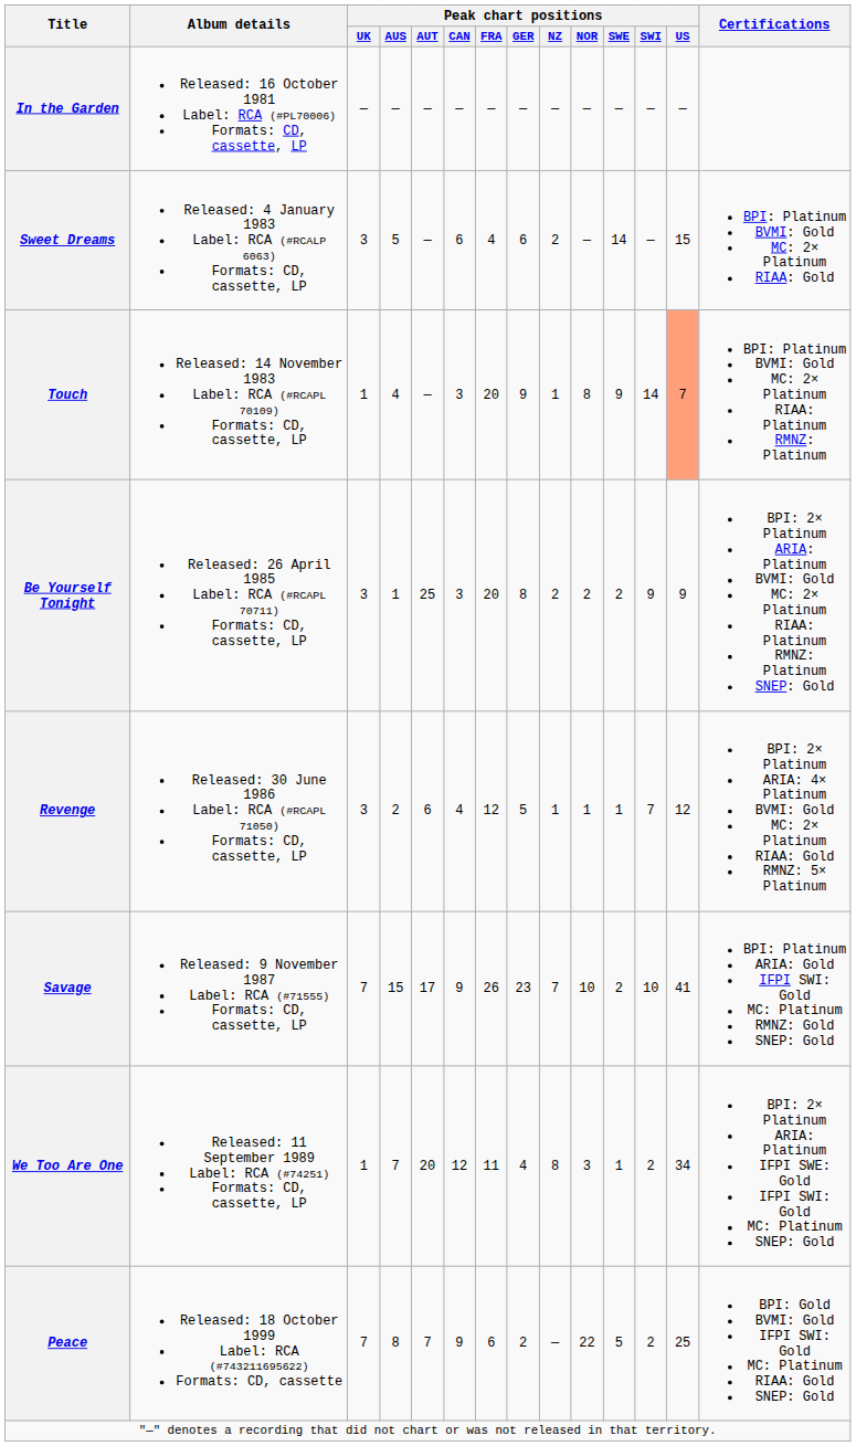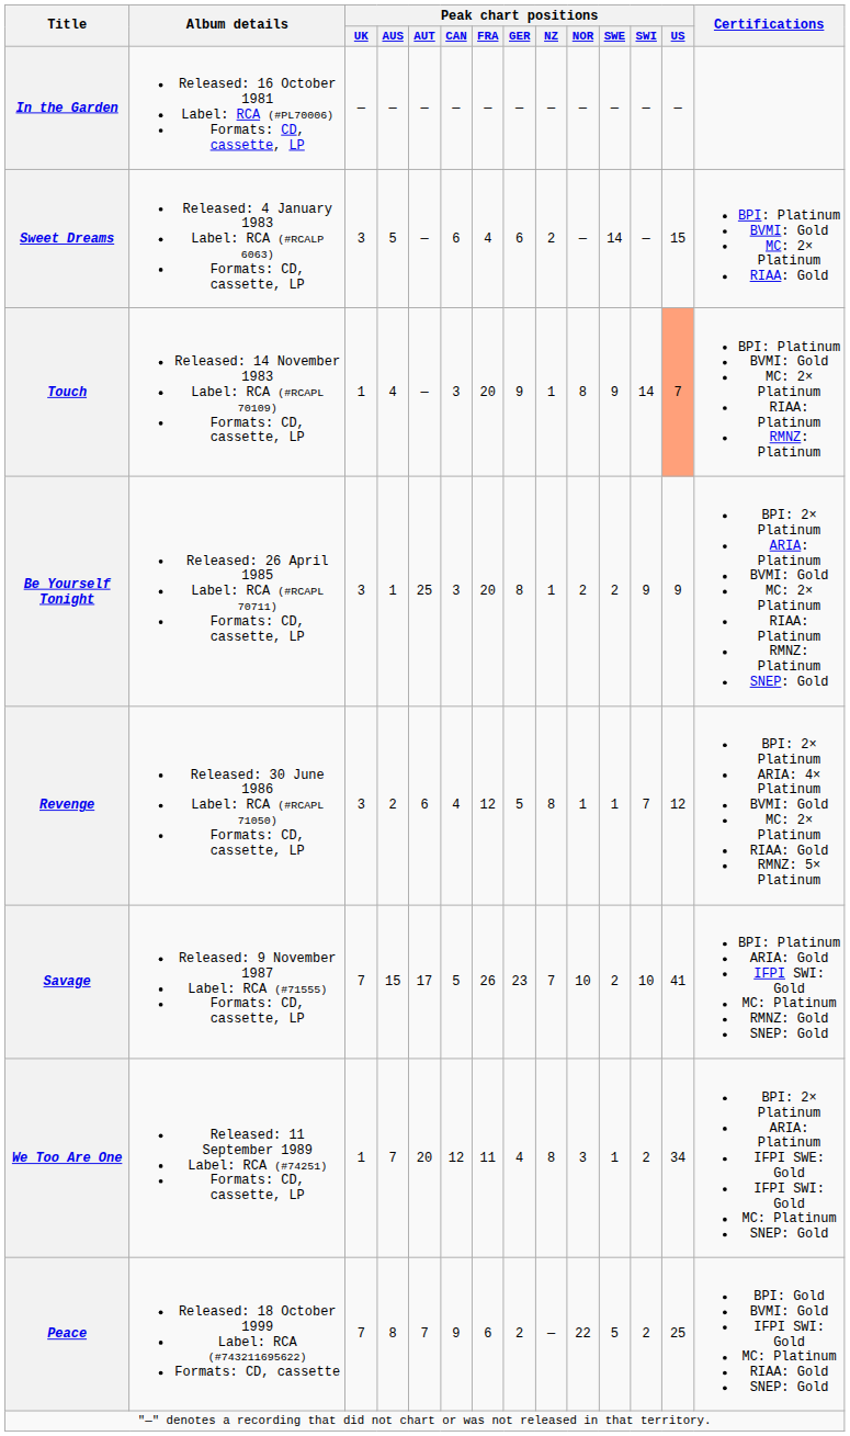Be Yourself Tonight | Peak chart positions / NZ: 2 -> 1
Revenge | Peak chart positions / NZ: 1 -> 8
Savage | Peak chart positions / CAN: 9 -> 5
